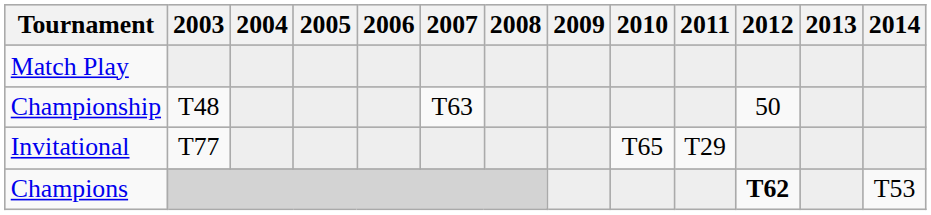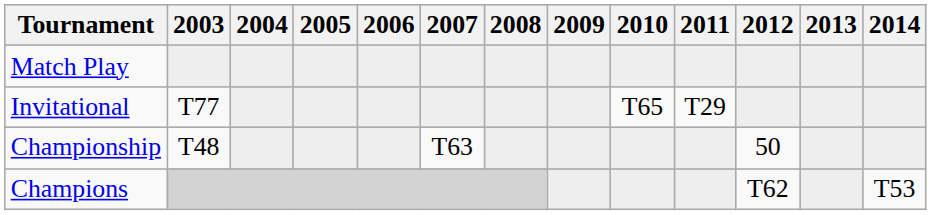rows swapped: Championship <-> Invitational
Champions | 2012: bold -> normal
